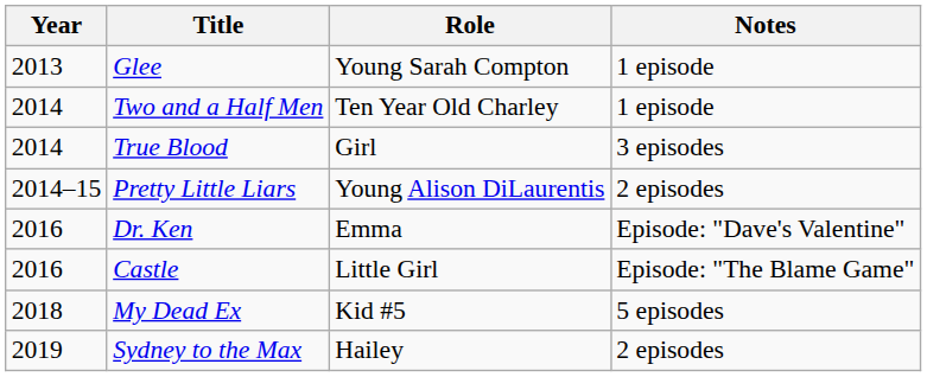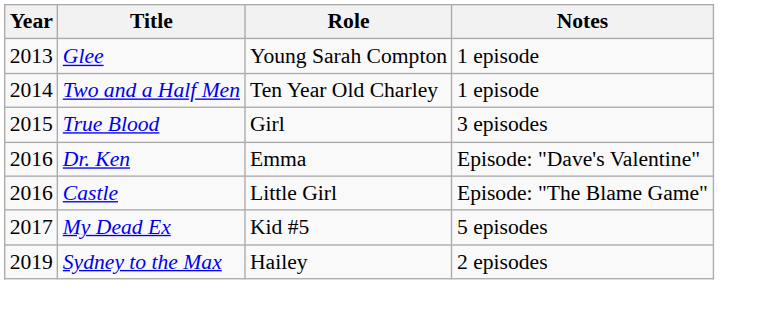True Blood | Year: 2014 -> 2015
- row: 2014–15 | Pretty Little Liars | Young Alison DiLaurentis | 2 episodes
My Dead Ex | Year: 2018 -> 2017
